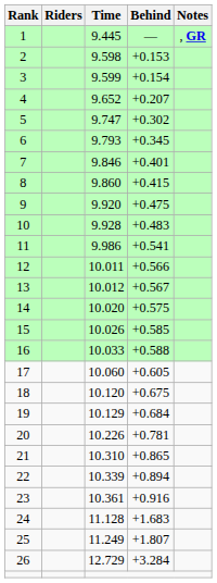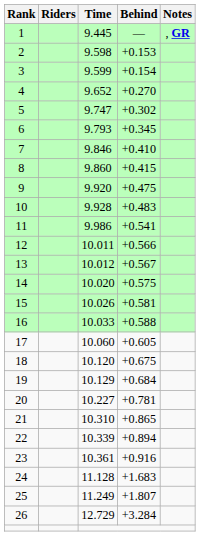4 | Behind: +0.207 -> +0.270
7 | Behind: +0.401 -> +0.410
15 | Behind: +0.585 -> +0.581
20 | Time: 10.226 -> 10.227
